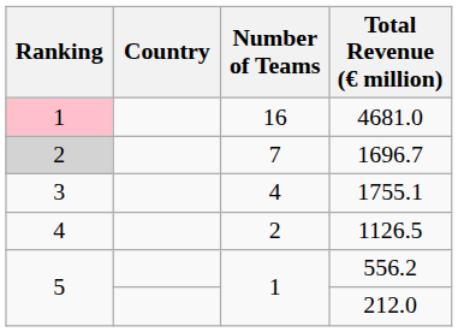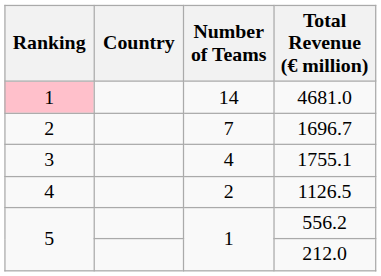4681.0 | Number of Teams: 16 -> 14
1696.7 | Ranking: lightgrey background -> no background
